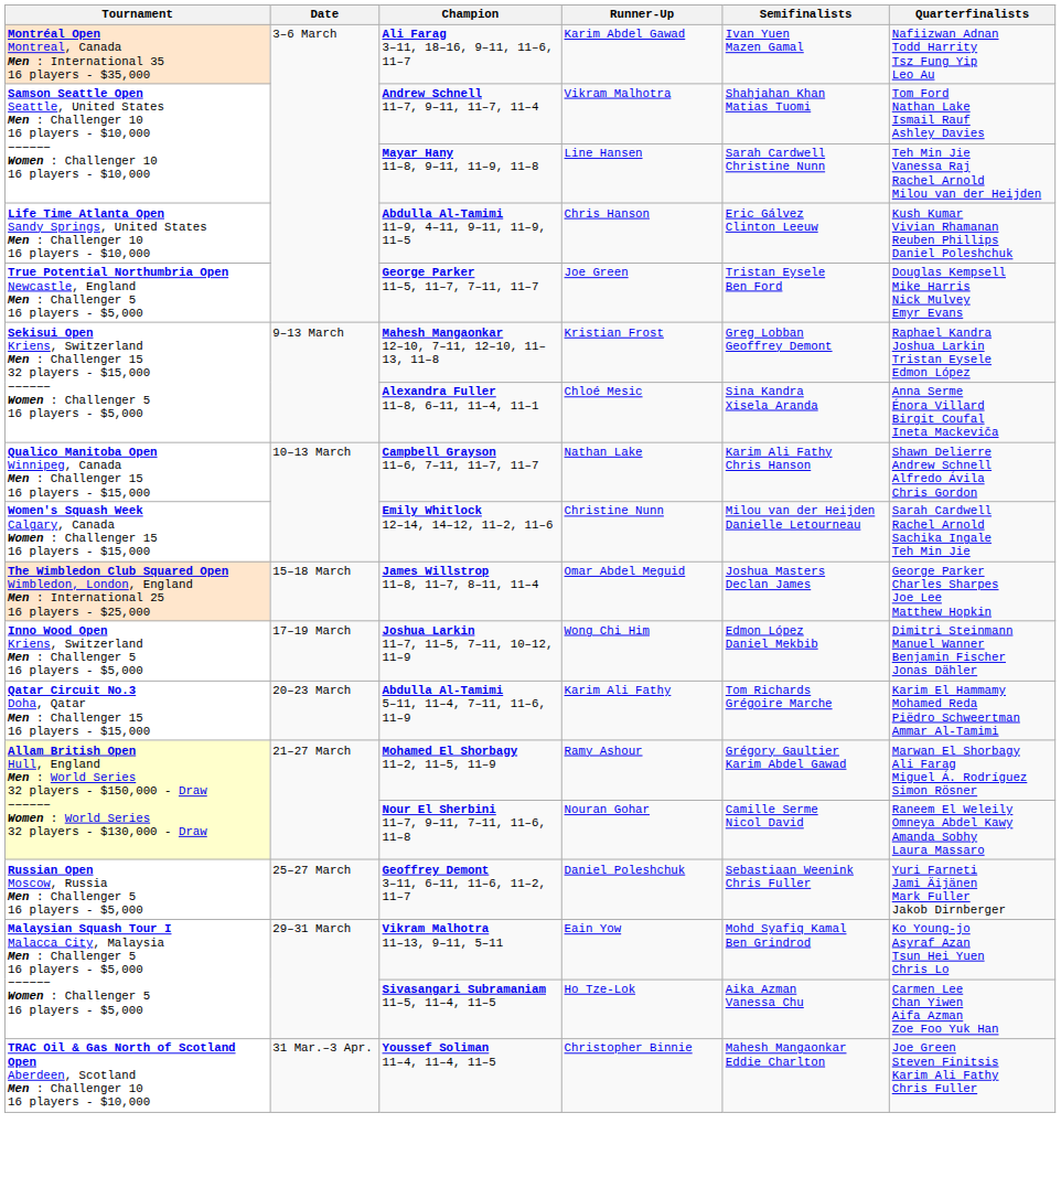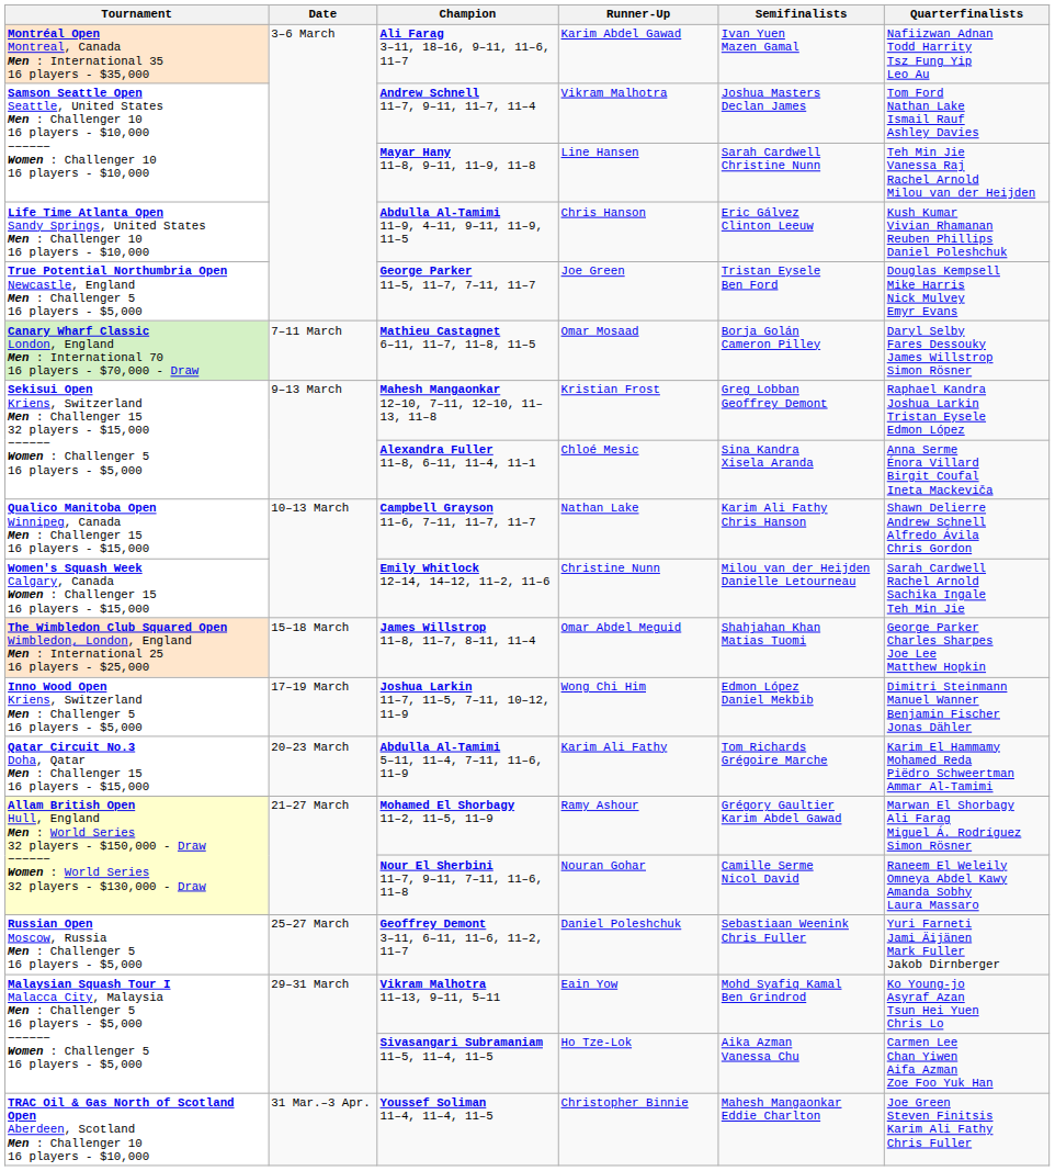Andrew Schnell 11–7, 9–11, 11–7, 11–4 | Semifinalists: Shahjahan Khan Matias Tuomi -> Joshua Masters Declan James
+ row: Canary Wharf Classic London, England Men : International 70 16 players - $70,000 - Draw | 7–11 March | Mathieu Castagnet 6–11, 11–7, 11–8, 11–5 | Omar Mosaad | Borja Golán Cameron Pilley | Daryl Selby Fares Dessouky James Willstrop Simon Rösner
James Willstrop 11–8, 11–7, 8–11, 11–4 | Semifinalists: Joshua Masters Declan James -> Shahjahan Khan Matias Tuomi
